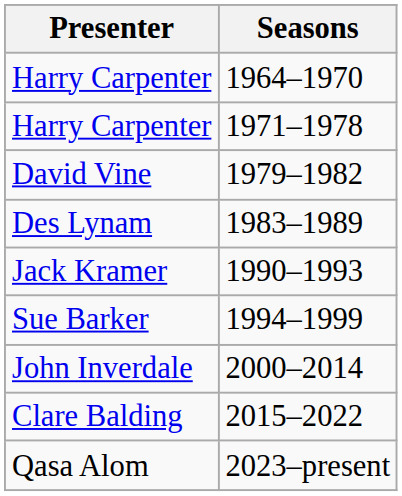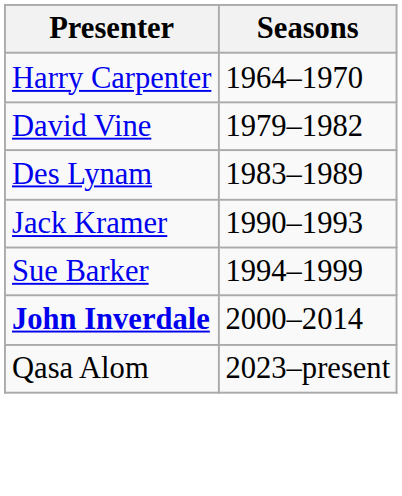- row: Harry Carpenter | 1971–1978
2000–2014 | Presenter: normal -> bold
- row: Clare Balding | 2015–2022
